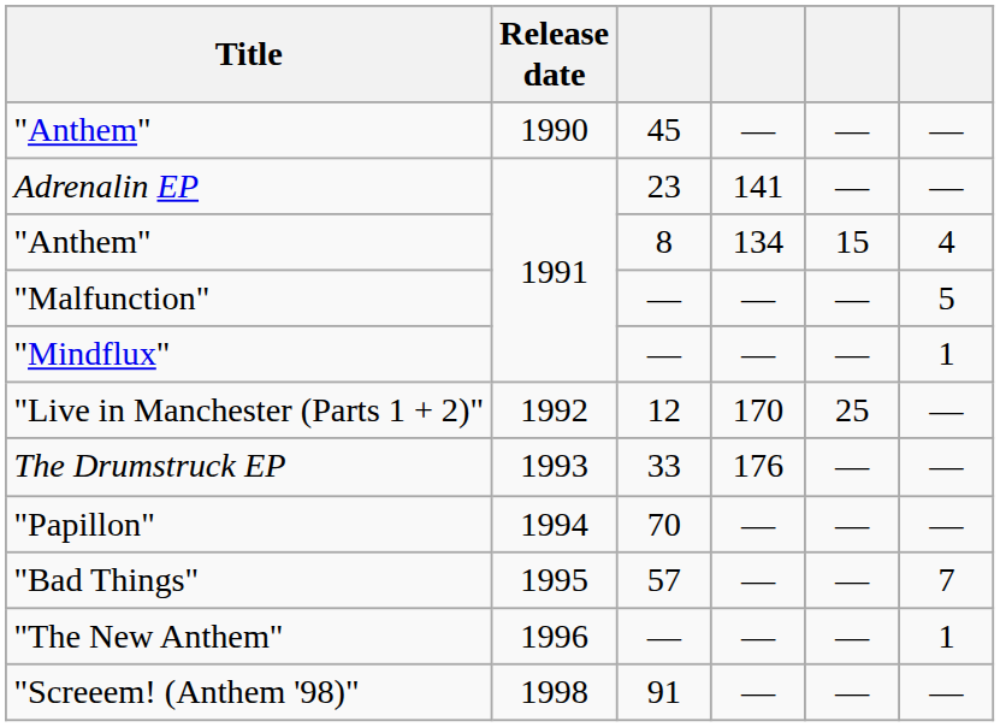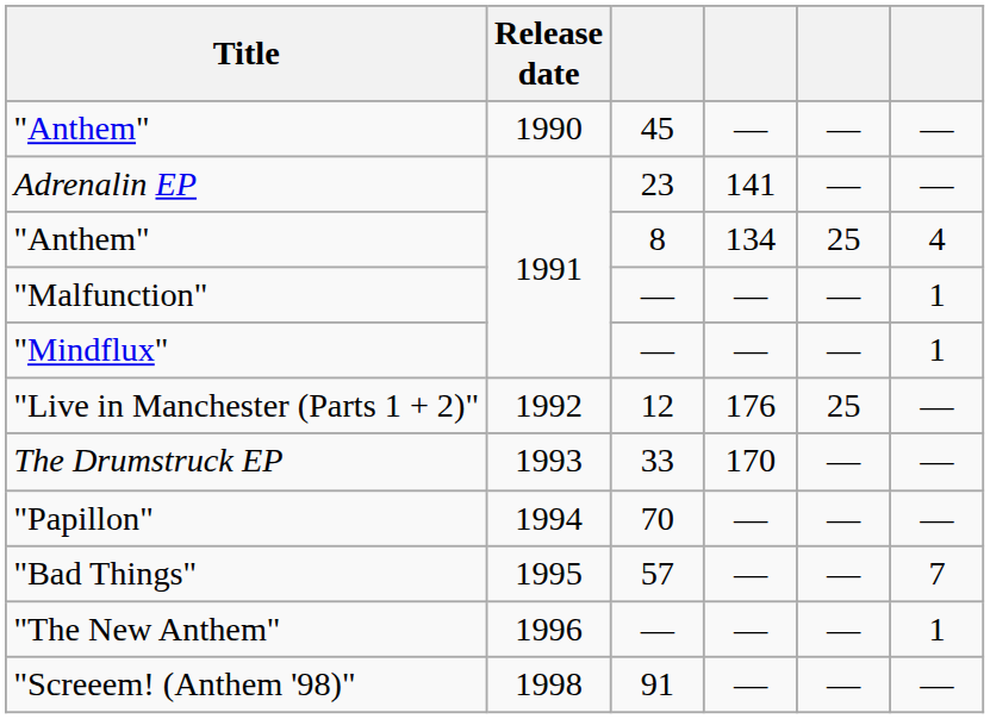"Anthem" / 8 | column 5: 15 -> 25
"Malfunction" | column 6: 5 -> 1
"Live in Manchester (Parts 1 + 2)" | column 4: 170 -> 176
The Drumstruck EP | column 4: 176 -> 170
